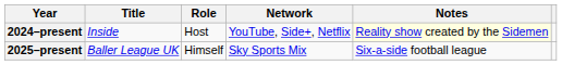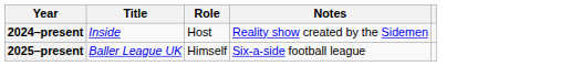- column: Network | YouTube, Side+, Netflix | Sky Sports Mix
2024–present | Notes: lightyellow background -> no background
